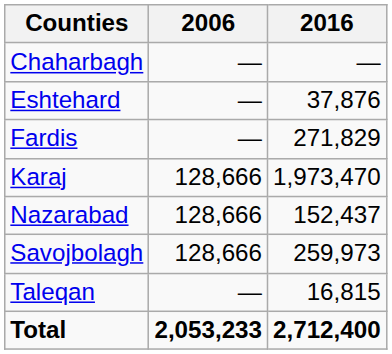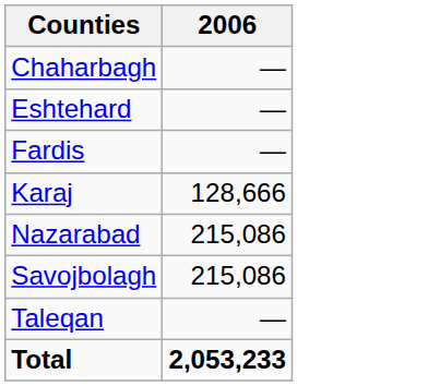- column: 2016 | — | 37,876 | 271,829 | 1,973,470 | 152,437 | 259,973 | 16,815 | 2,712,400
Nazarabad | 2006: 128,666 -> 215,086
Savojbolagh | 2006: 128,666 -> 215,086
